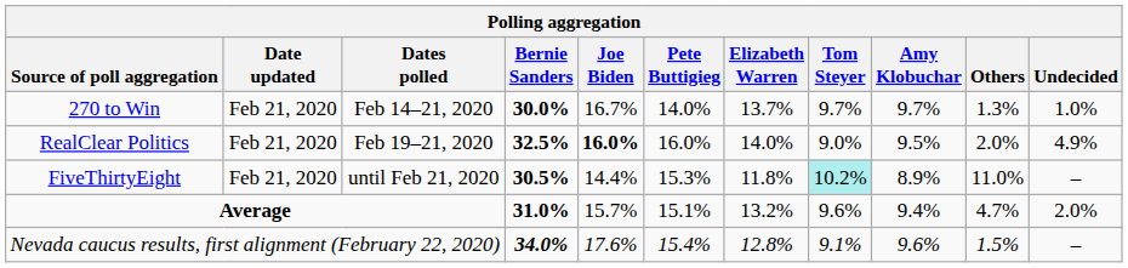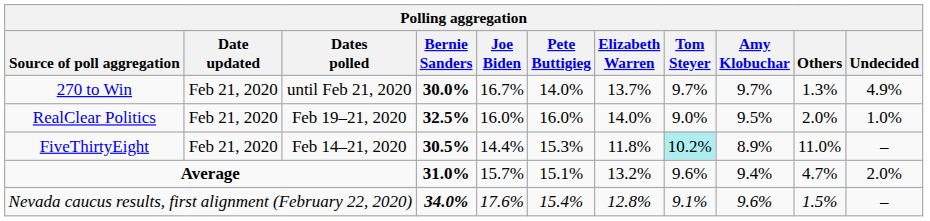270 to Win | Dates polled: Feb 14–21, 2020 -> until Feb 21, 2020
270 to Win | Undecided: 1.0% -> 4.9%
RealClear Politics | Joe Biden: bold -> normal
RealClear Politics | Undecided: 4.9% -> 1.0%
FiveThirtyEight | Dates polled: until Feb 21, 2020 -> Feb 14–21, 2020
